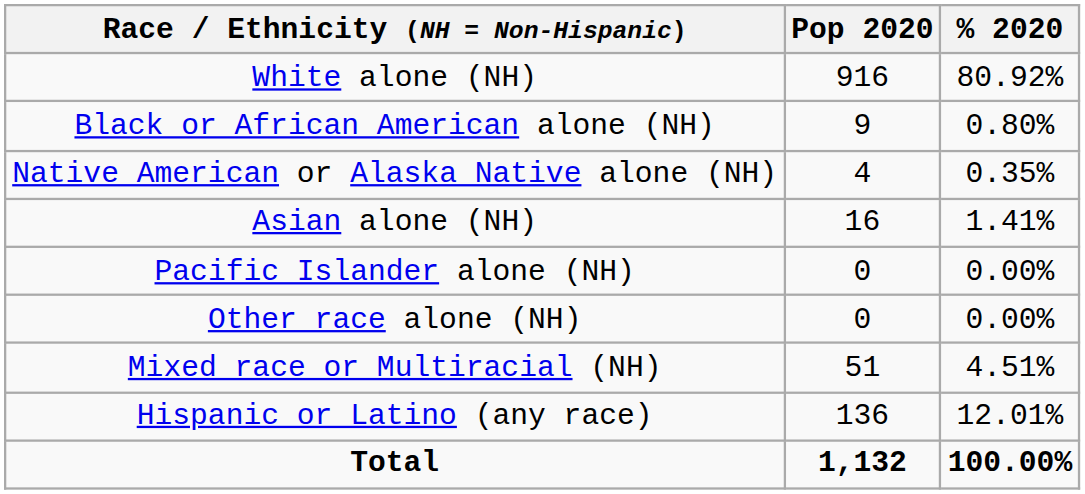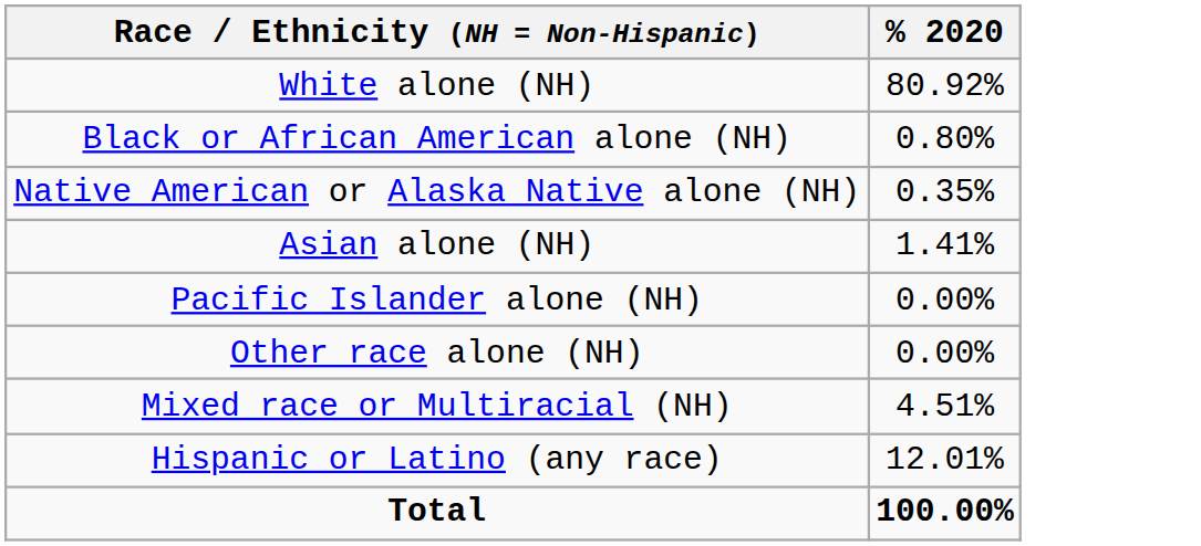- column: Pop 2020 | 916 | 9 | 4 | 16 | 0 | 0 | 51 | 136 | 1,132
